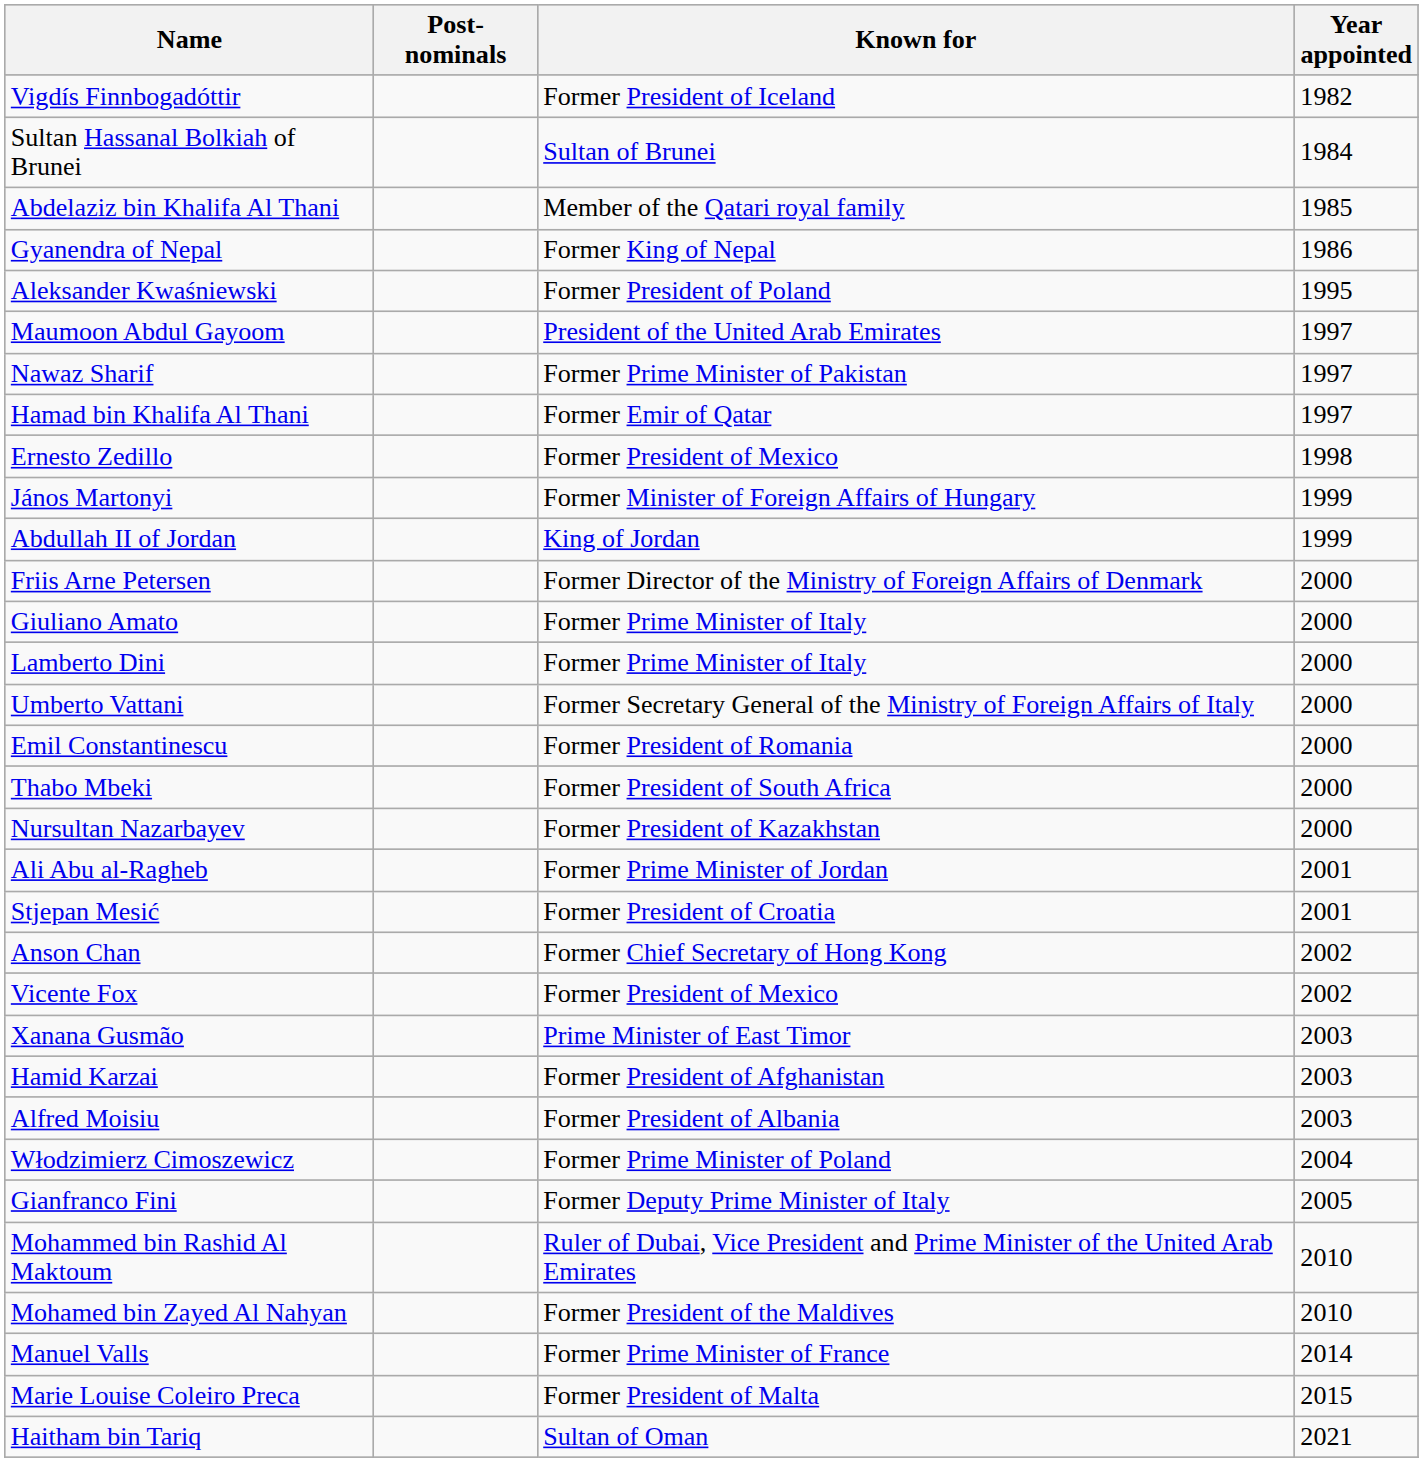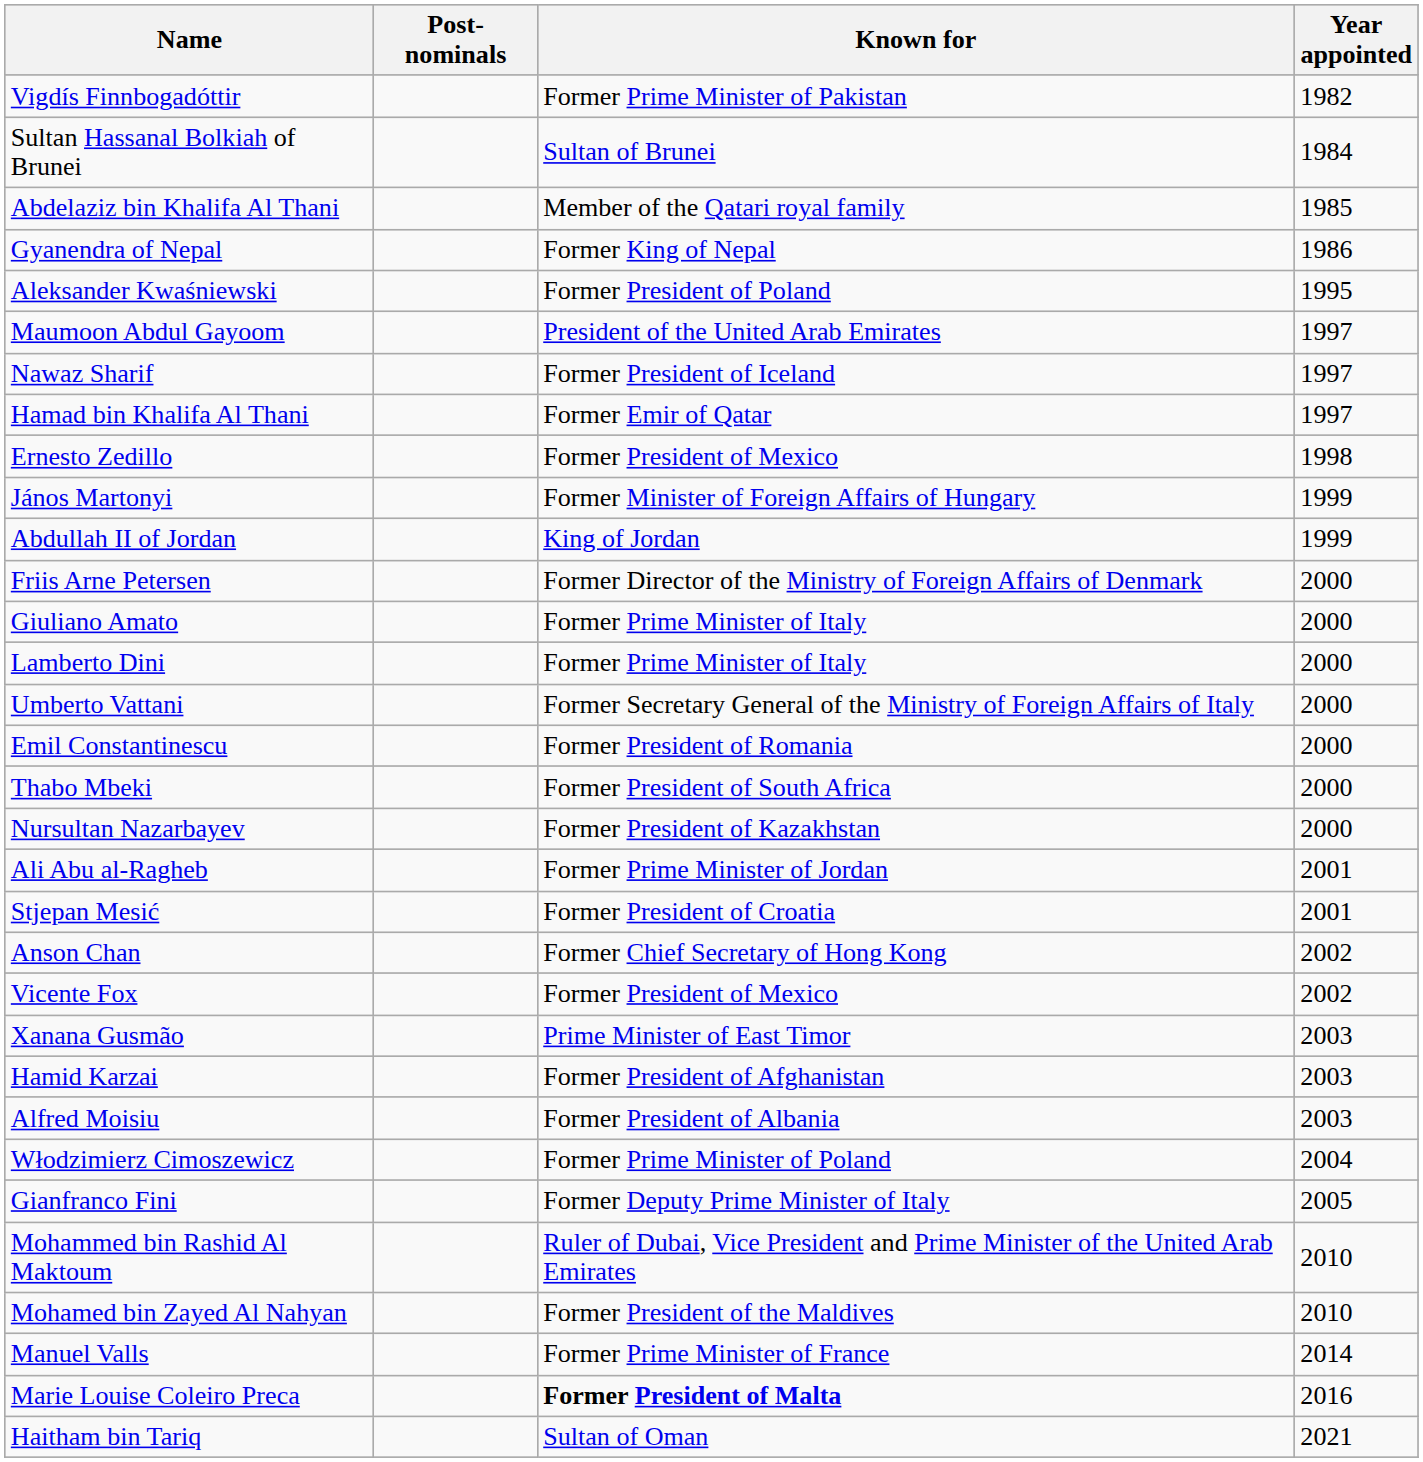Vigdís Finnbogadóttir | Known for: Former President of Iceland -> Former Prime Minister of Pakistan
Nawaz Sharif | Known for: Former Prime Minister of Pakistan -> Former President of Iceland
Marie Louise Coleiro Preca | Known for: normal -> bold
Marie Louise Coleiro Preca | Year appointed: 2015 -> 2016
